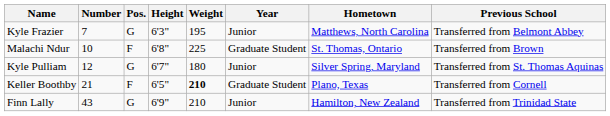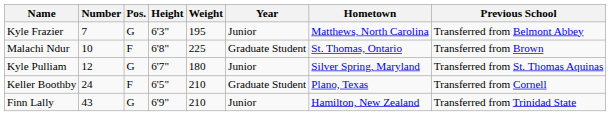Keller Boothby | Number: 21 -> 24
Keller Boothby | Weight: bold -> normal
